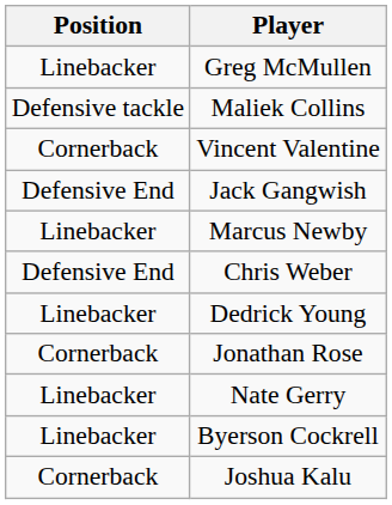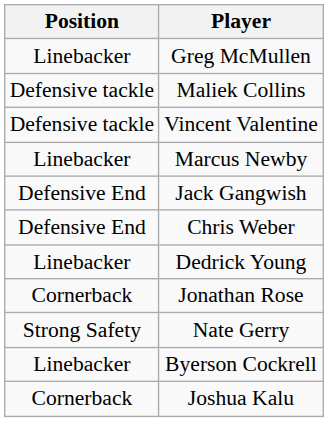Vincent Valentine | Position: Cornerback -> Defensive tackle
rows swapped: Jack Gangwish <-> Marcus Newby
Nate Gerry | Position: Linebacker -> Strong Safety
